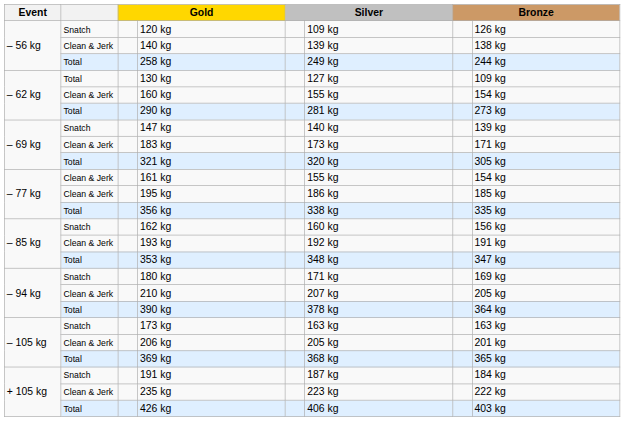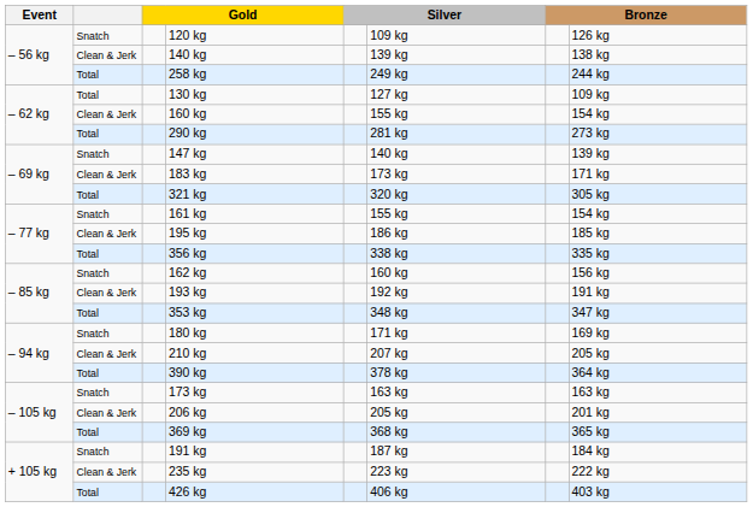161 kg | column 2: Clean & Jerk -> Snatch
